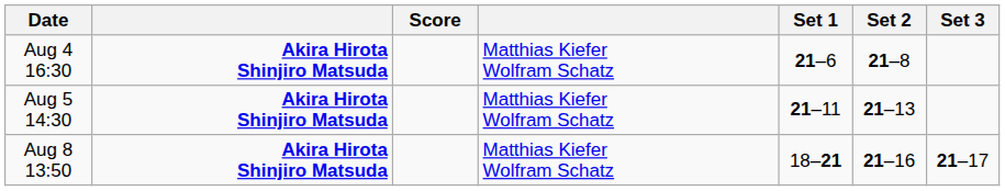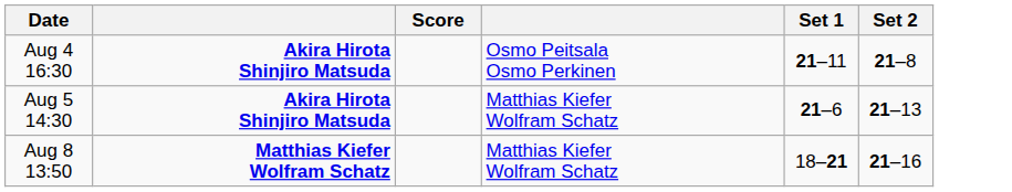- column: Set 3 | 21–17
Aug 4 16:30 | column 4: Matthias Kiefer Wolfram Schatz -> Osmo Peitsala Osmo Perkinen
Aug 4 16:30 | Set 1: 21–6 -> 21–11
Aug 5 14:30 | Set 1: 21–11 -> 21–6
Aug 8 13:50 | column 2: Akira Hirota Shinjiro Matsuda -> Matthias Kiefer Wolfram Schatz
